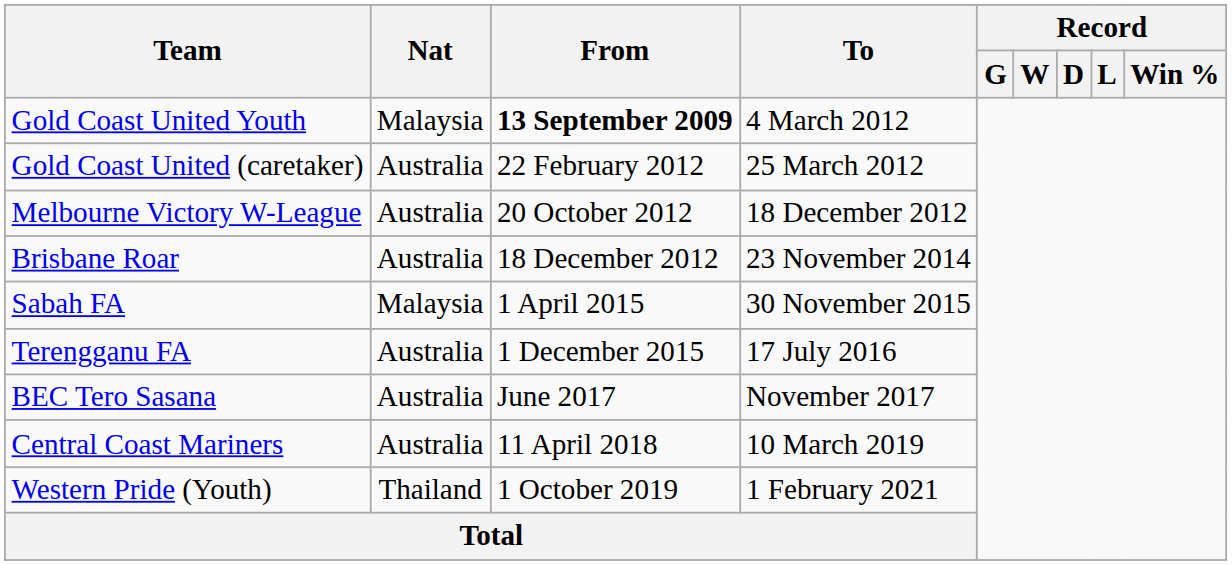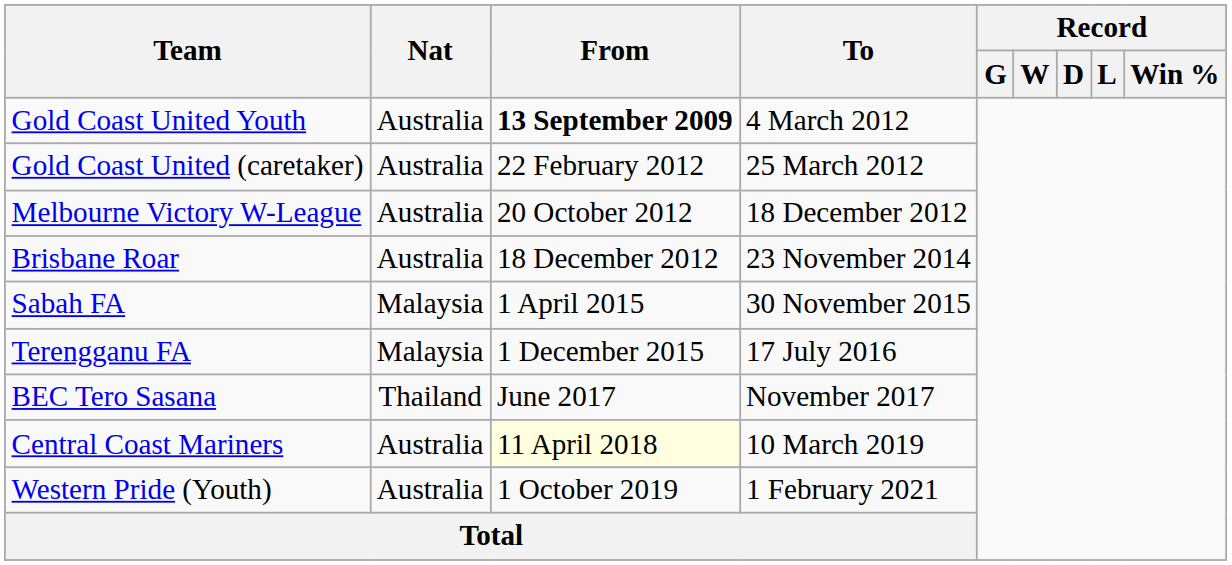Gold Coast United Youth | Nat: Malaysia -> Australia
Terengganu FA | Nat: Australia -> Malaysia
BEC Tero Sasana | Nat: Australia -> Thailand
Central Coast Mariners | From: no background -> lightyellow background
Western Pride (Youth) | Nat: Thailand -> Australia
